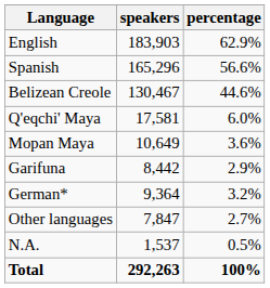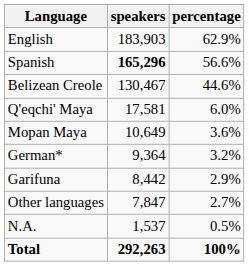Spanish | speakers: normal -> bold
rows swapped: German* <-> Garifuna
